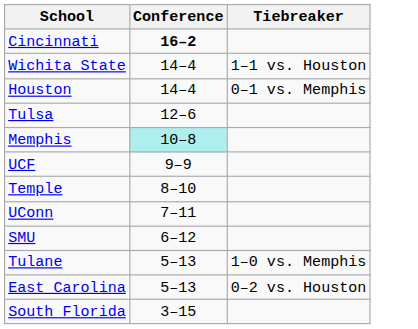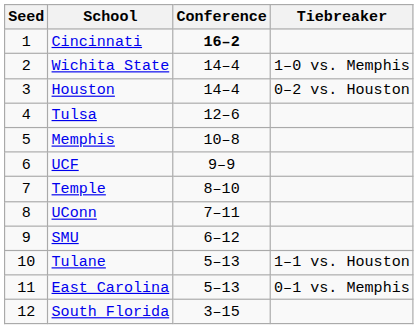+ column: Seed | 1 | 2 | 3 | 4 | 5 | 6 | 7 | 8 | 9 | 10 | 11 | 12
Wichita State | Tiebreaker: 1–1 vs. Houston -> 1–0 vs. Memphis
Houston | Tiebreaker: 0–1 vs. Memphis -> 0–2 vs. Houston
Memphis | Conference: paleturquoise background -> no background
Tulane | Tiebreaker: 1–0 vs. Memphis -> 1–1 vs. Houston
East Carolina | Tiebreaker: 0–2 vs. Houston -> 0–1 vs. Memphis
